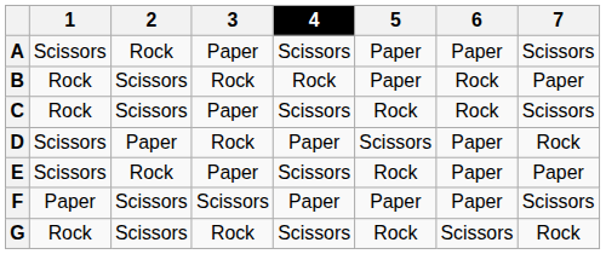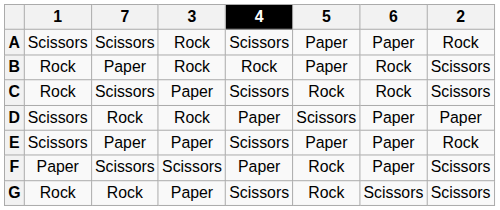columns swapped: 2 <-> 7
A | 3: Paper -> Rock
E | 5: Rock -> Paper
F | 5: Paper -> Rock
G | 3: Rock -> Paper
